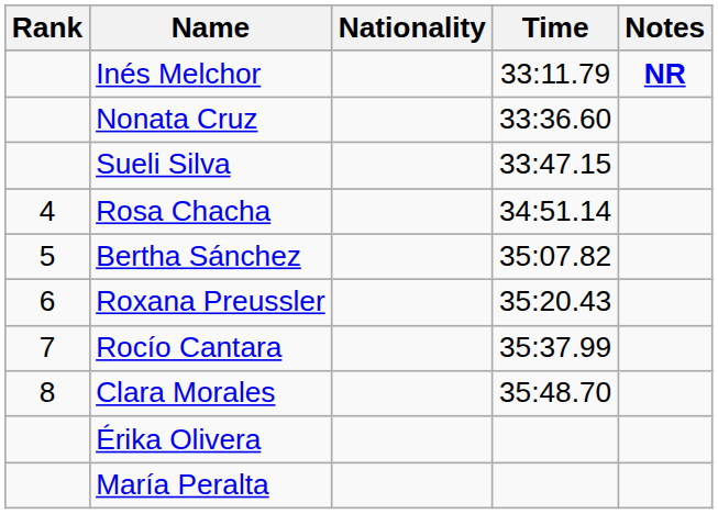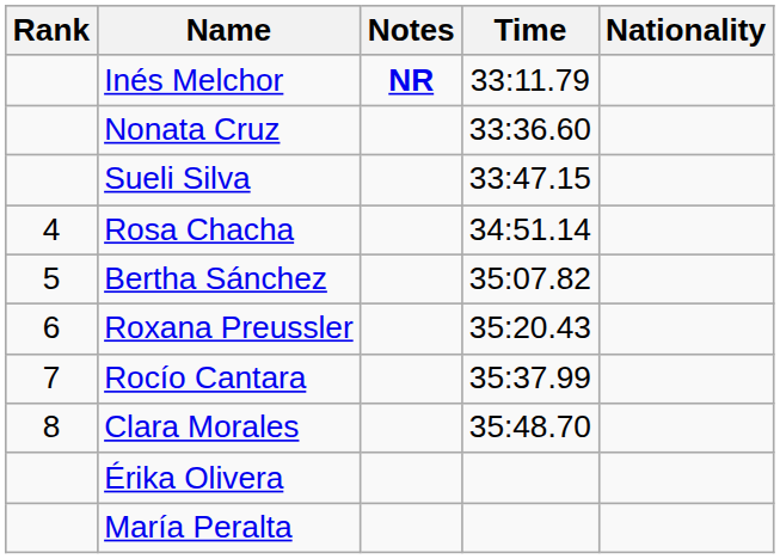columns swapped: Nationality <-> Notes
